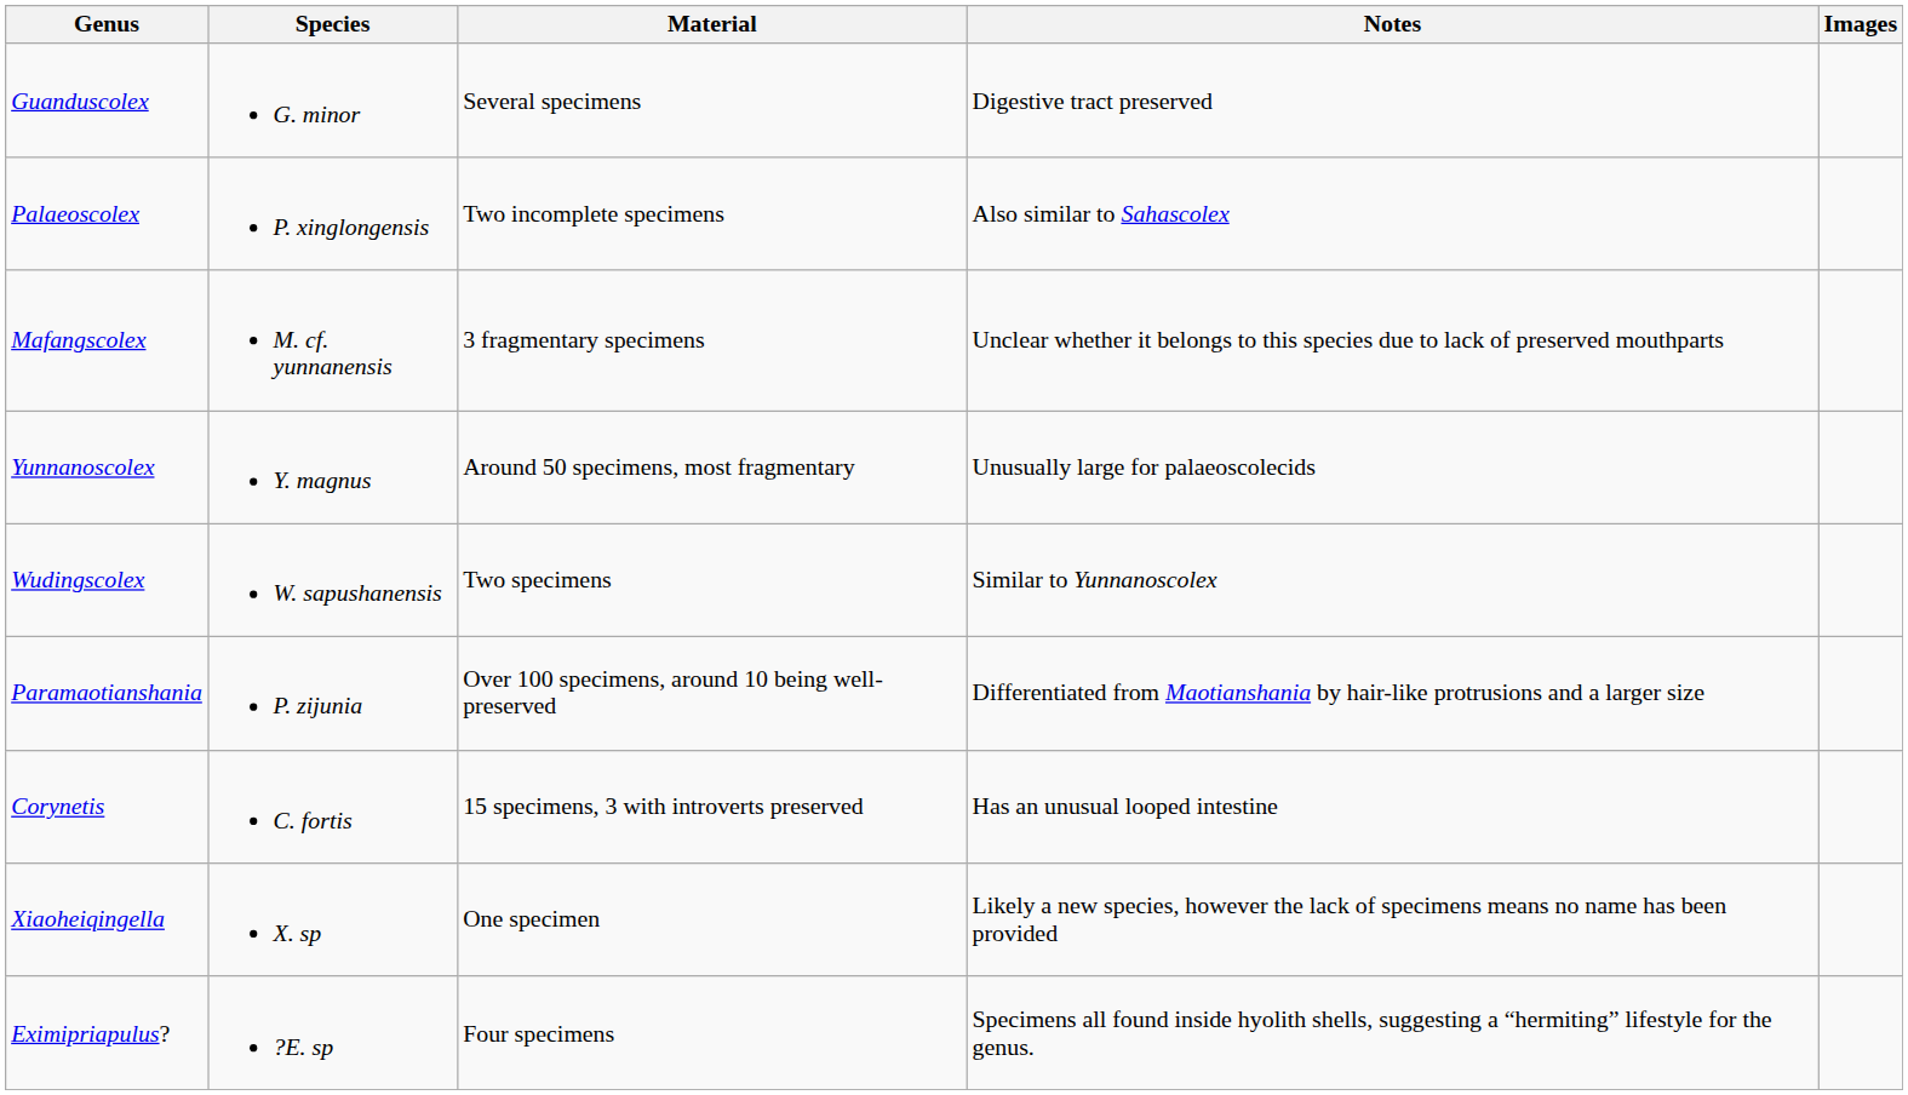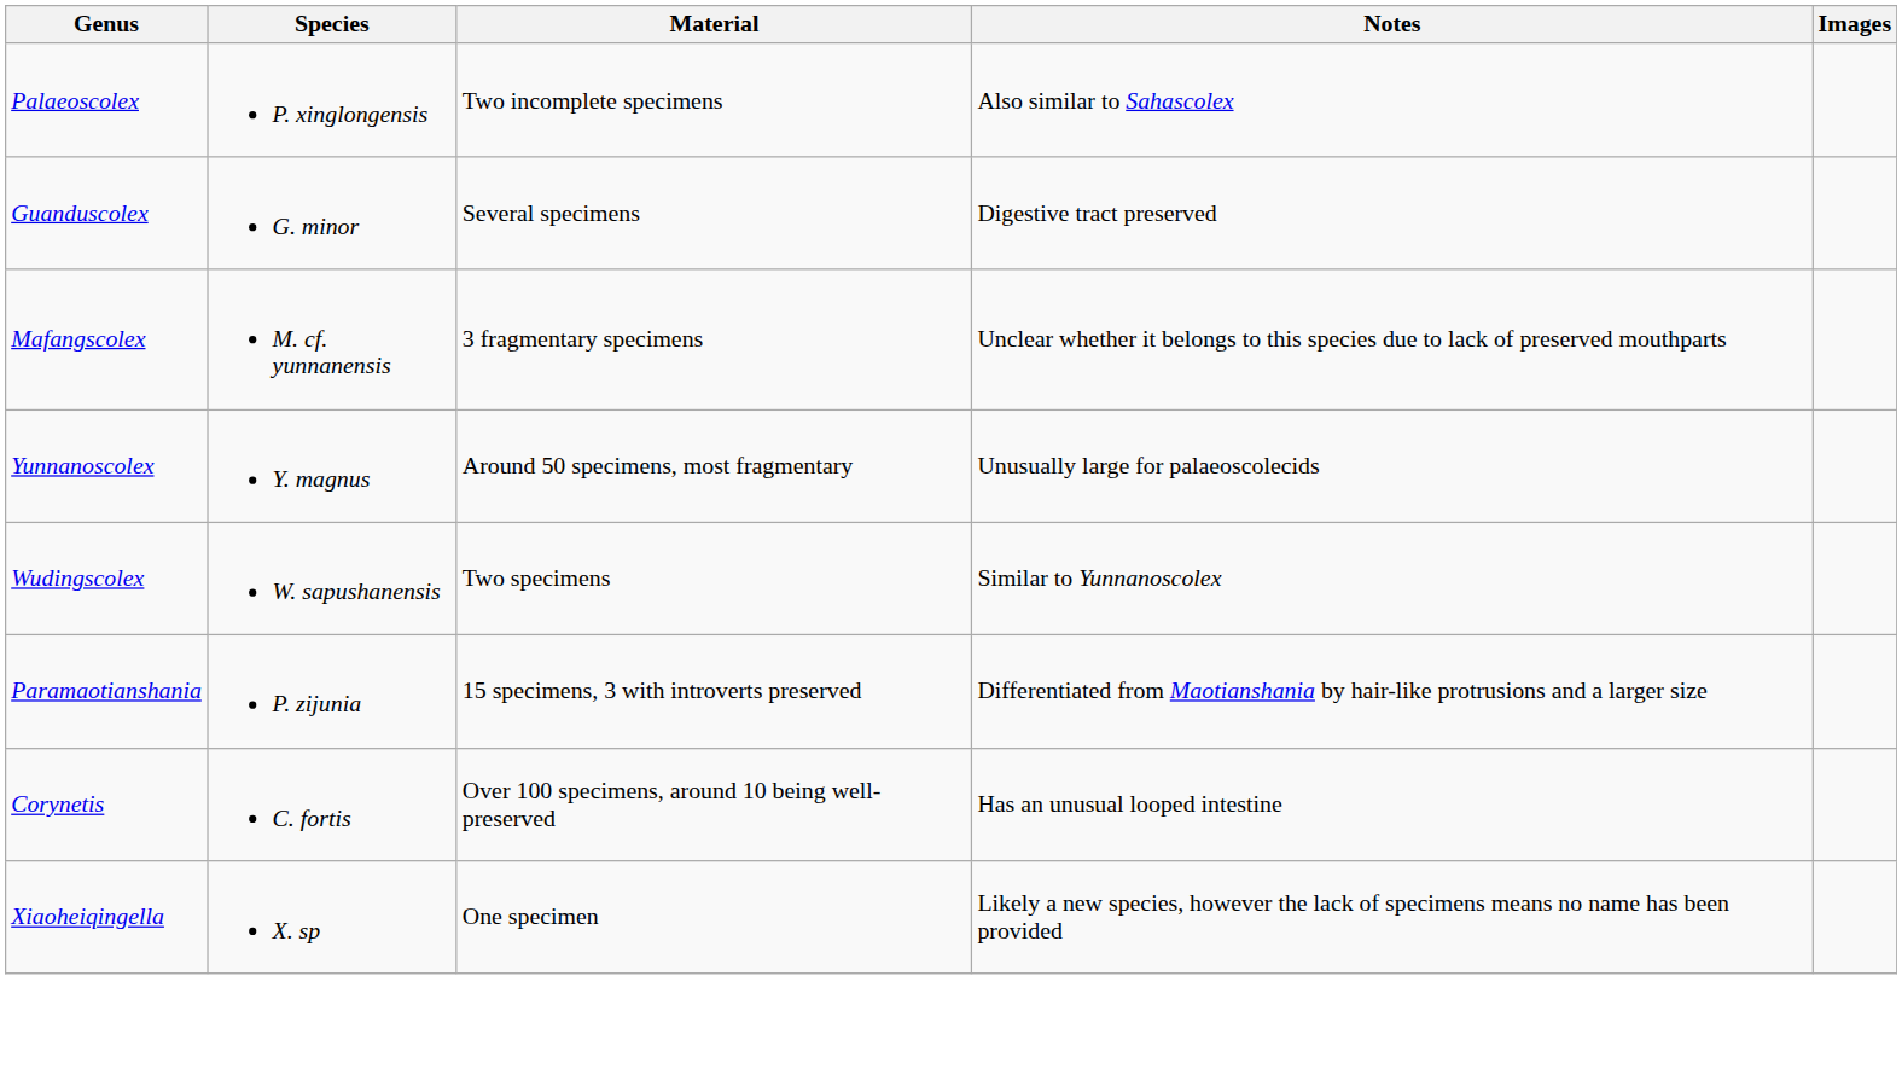rows swapped: Guanduscolex <-> Palaeoscolex
Paramaotianshania | Material: Over 100 specimens, around 10 being well-preserved -> 15 specimens, 3 with introverts preserved
Corynetis | Material: 15 specimens, 3 with introverts preserved -> Over 100 specimens, around 10 being well-preserved
- row: Eximipriapulus? | ?E. sp | Four specimens | Specimens all found inside hyolith shells, suggesting a “hermiting” lifestyle for the genus.
